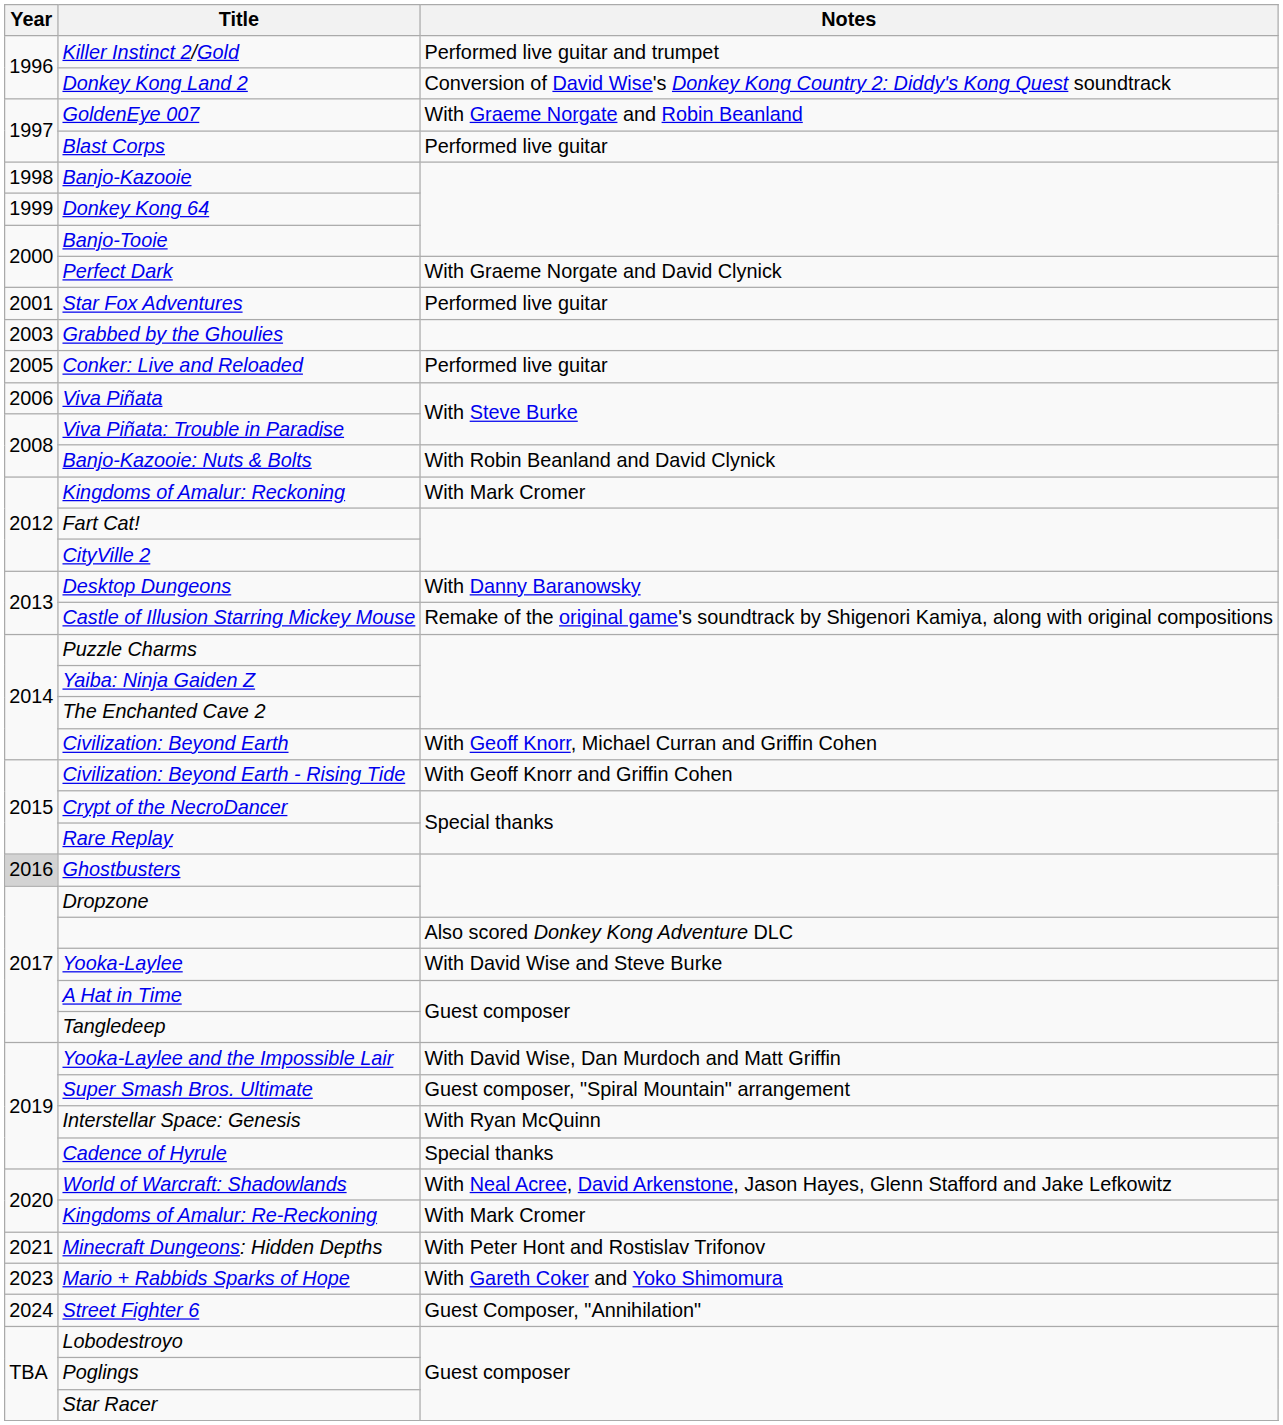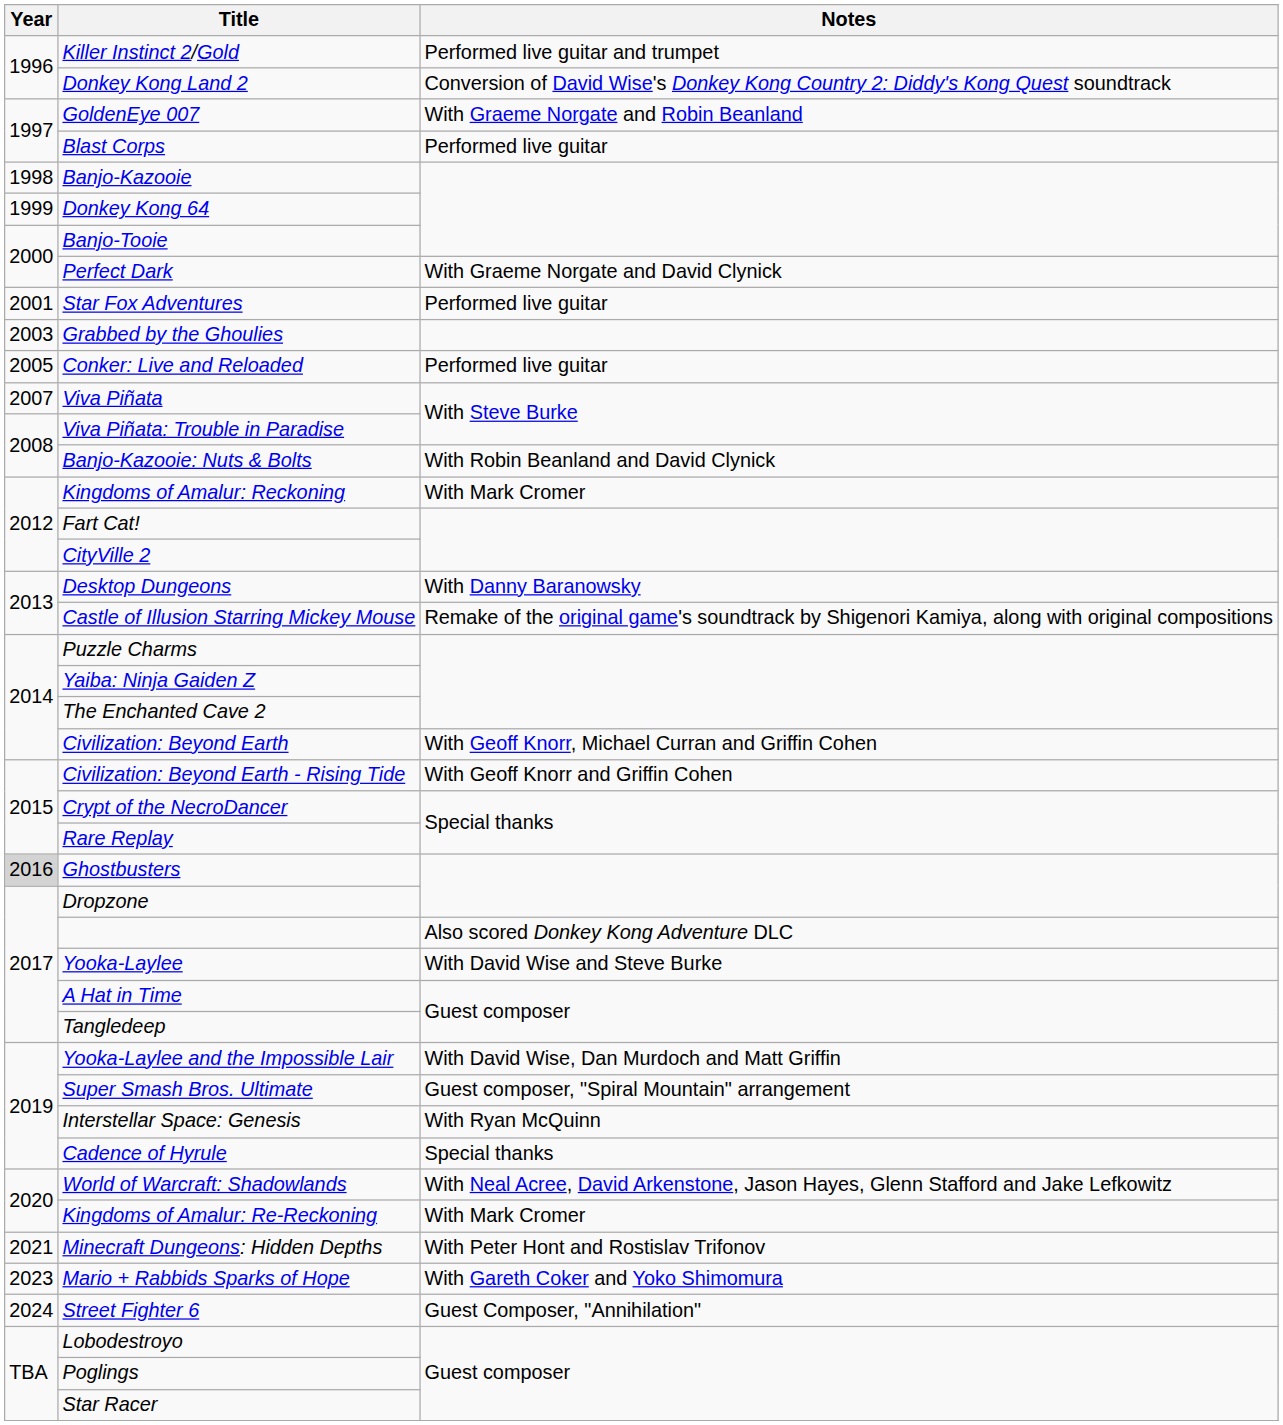Viva Piñata | Year: 2006 -> 2007
